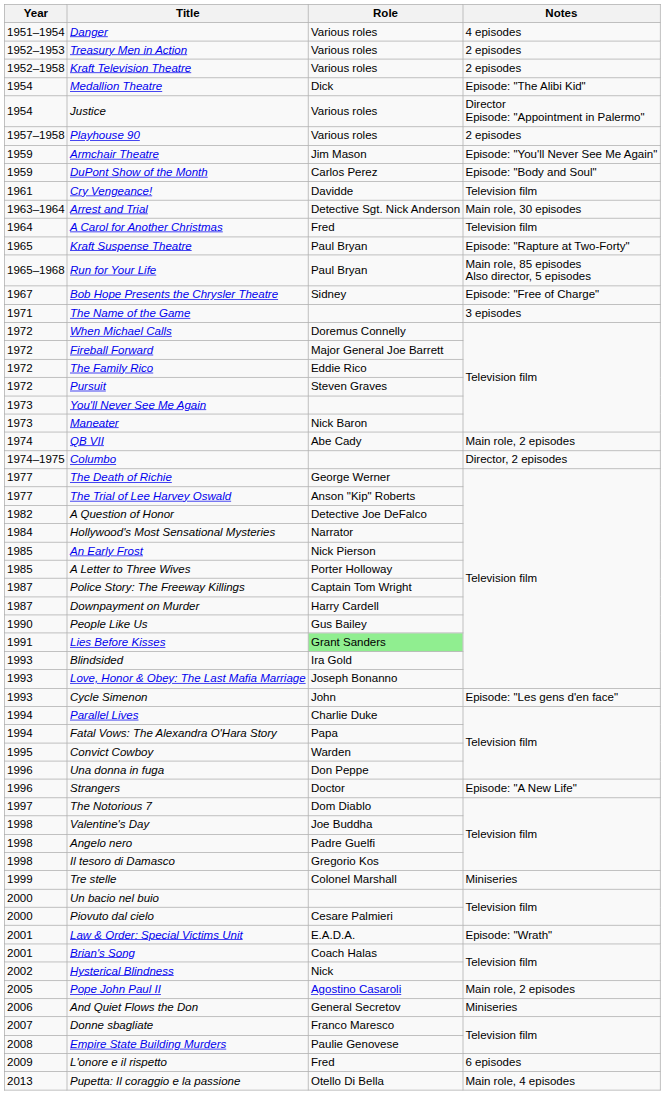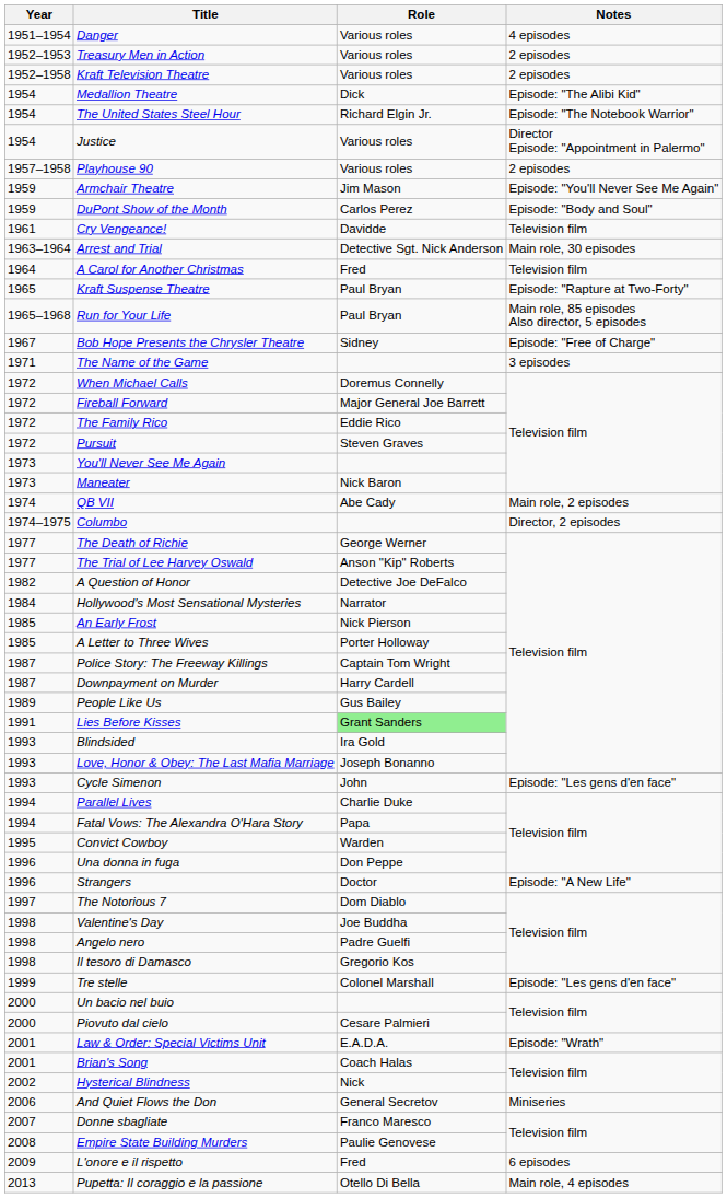+ row: 1954 | The United States Steel Hour | Richard Elgin Jr. | Episode: "The Notebook Warrior"
People Like Us | Year: 1990 -> 1989
Tre stelle | Notes: Miniseries -> Episode: "Les gens d'en face"
- row: 2005 | Pope John Paul II | Agostino Casaroli | Main role, 2 episodes
